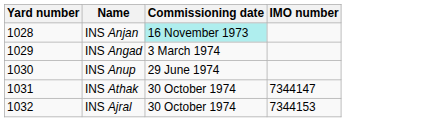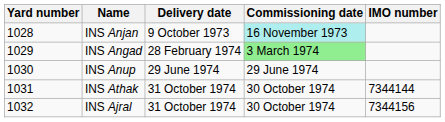+ column: Delivery date | 9 October 1973 | 28 February 1974 | 29 June 1974 | 31 October 1974 | 31 October 1974
INS Angad | Commissioning date: no background -> lightgreen background
INS Athak | IMO number: 7344147 -> 7344144
INS Ajral | IMO number: 7344153 -> 7344156
